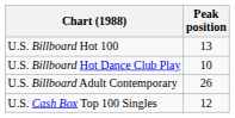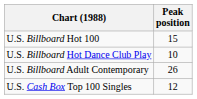U.S. Billboard Hot 100 | Peak position: 13 -> 15
